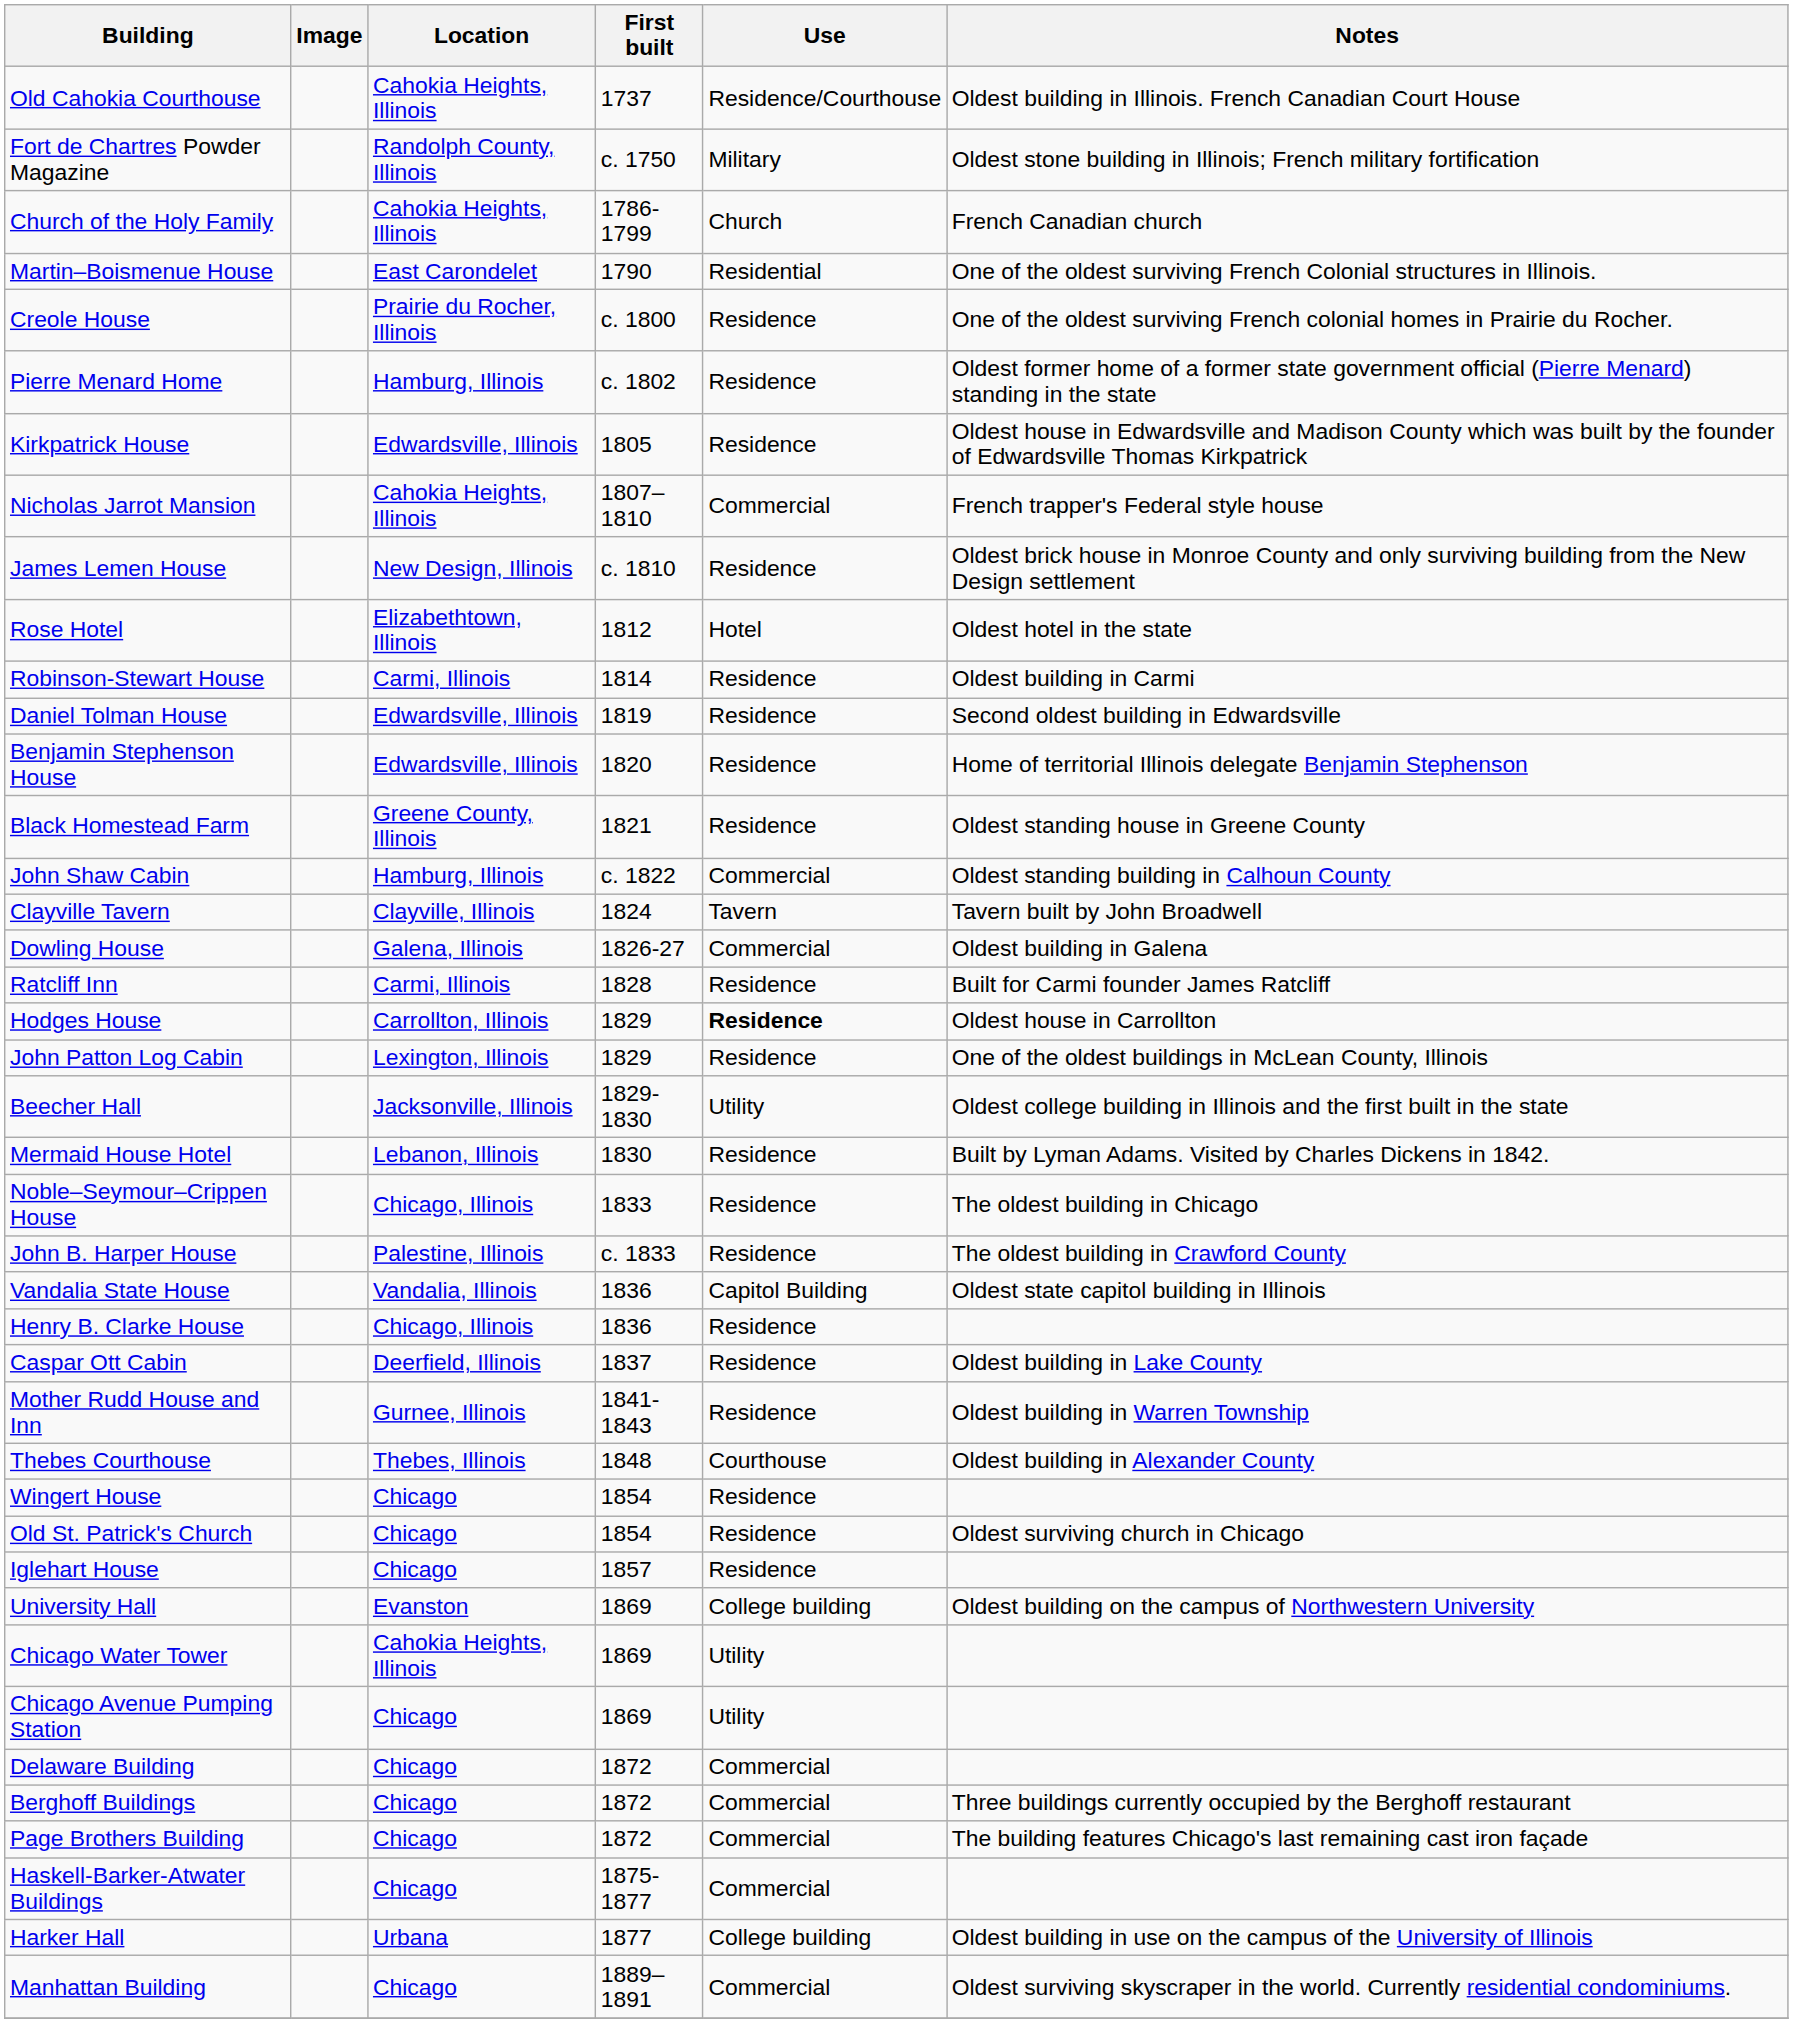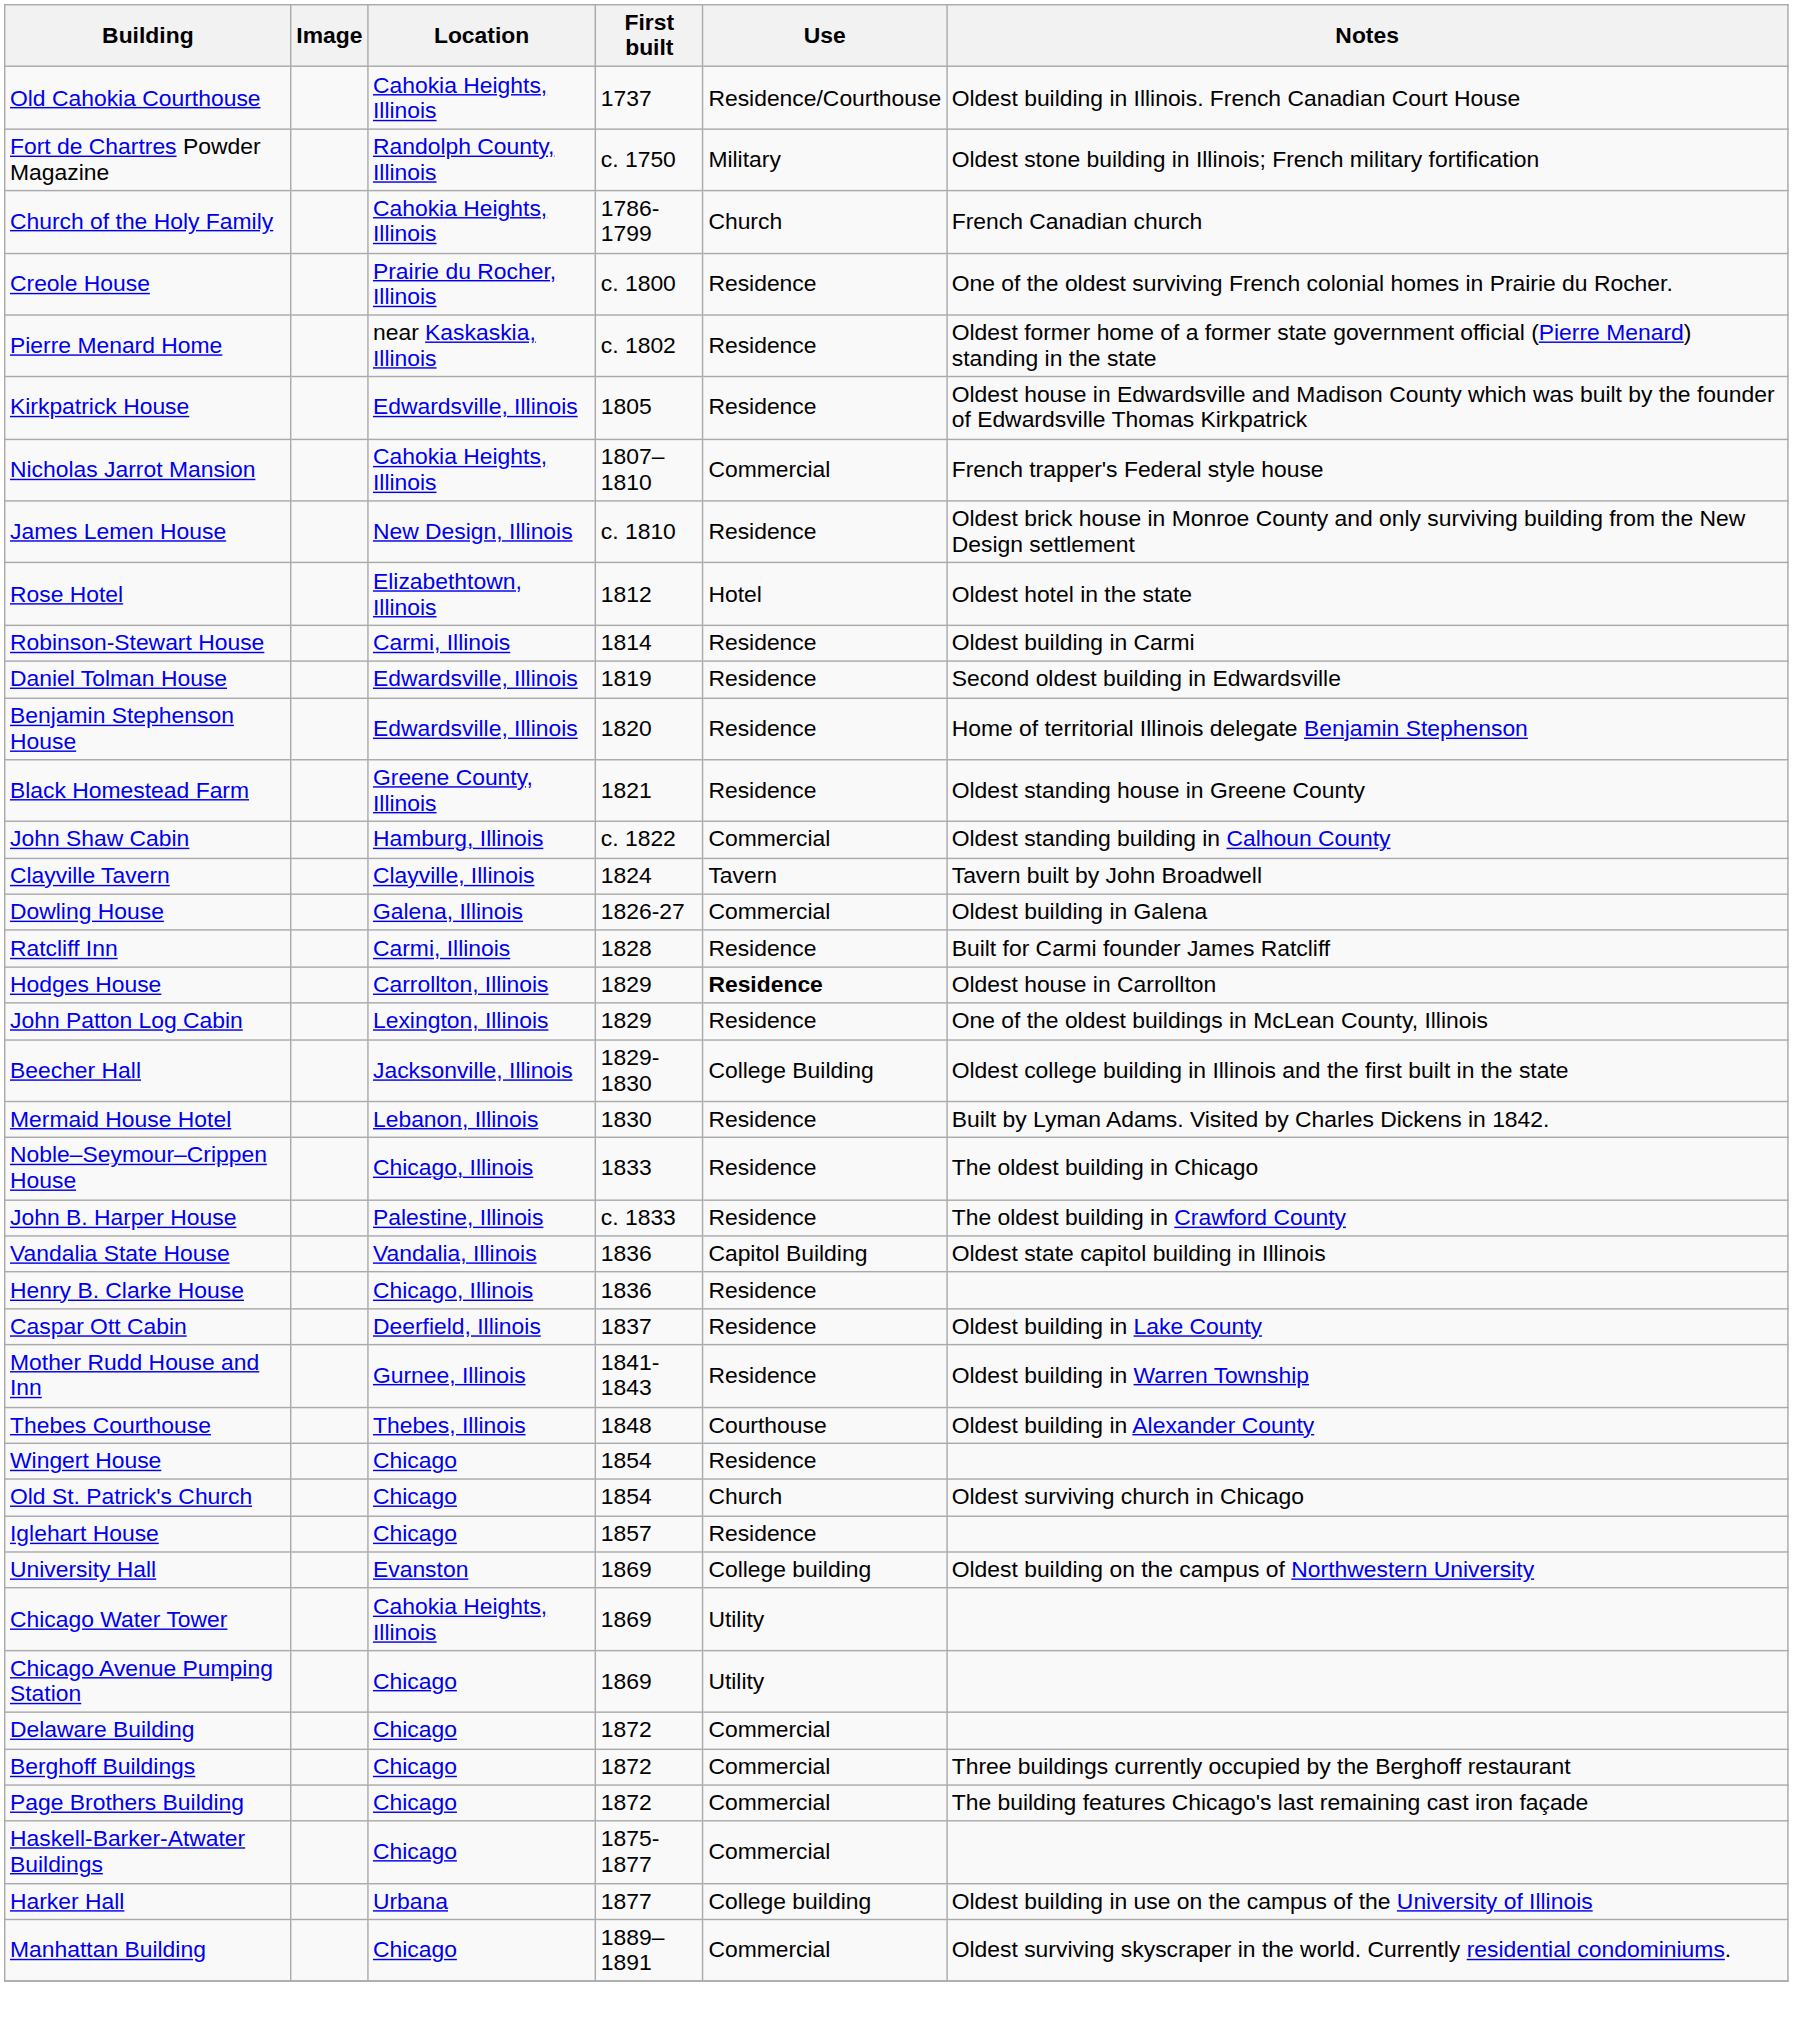- row: Martin–Boismenue House | East Carondelet | 1790 | Residential | One of the oldest surviving French Colonial structures in Illinois.
Pierre Menard Home | Location: Hamburg, Illinois -> near Kaskaskia, Illinois
Beecher Hall | Use: Utility -> College Building
Old St. Patrick's Church | Use: Residence -> Church
